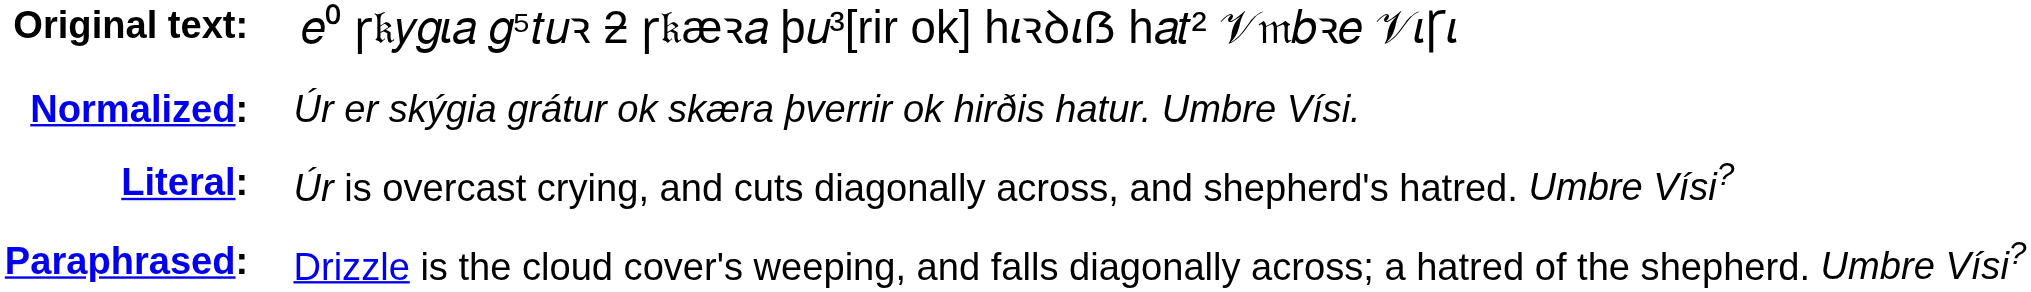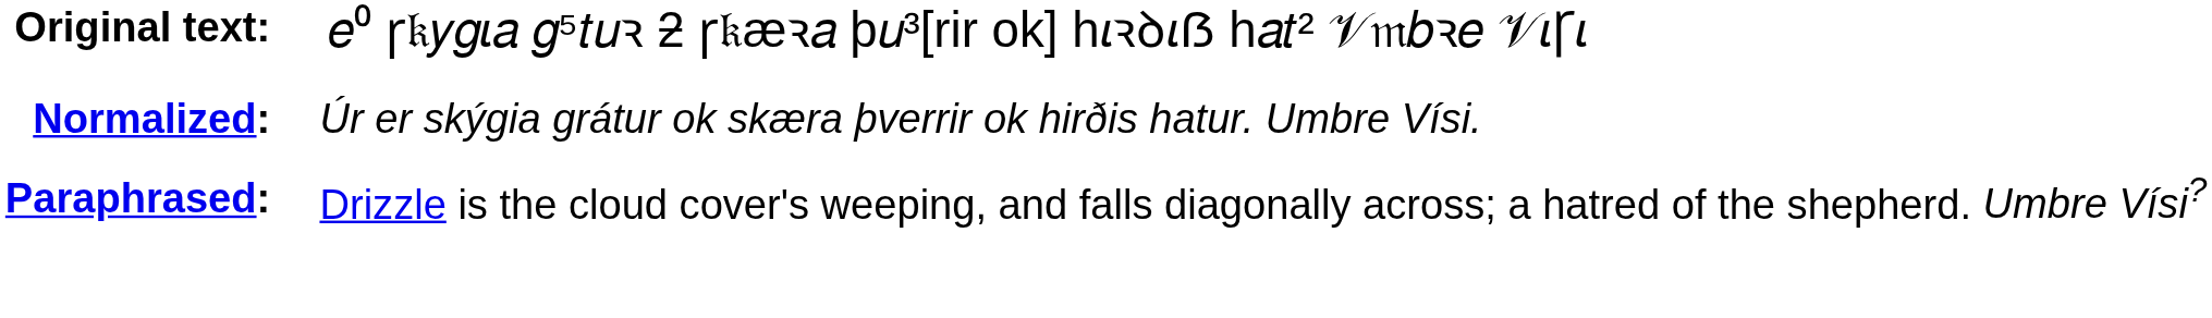- row: Literal: | Úr is overcast crying, and cuts diagonally across, and shepherd's hatred. Umbre Vísi?
